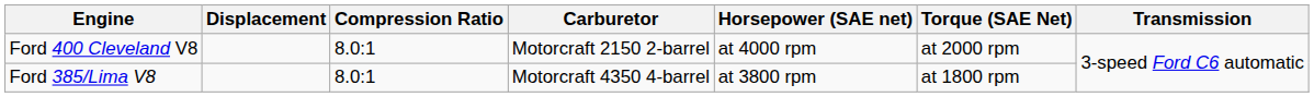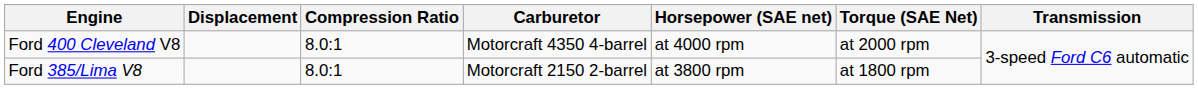Ford 400 Cleveland V8 | Carburetor: Motorcraft 2150 2-barrel -> Motorcraft 4350 4-barrel
Ford 385/Lima V8 | Carburetor: Motorcraft 4350 4-barrel -> Motorcraft 2150 2-barrel
